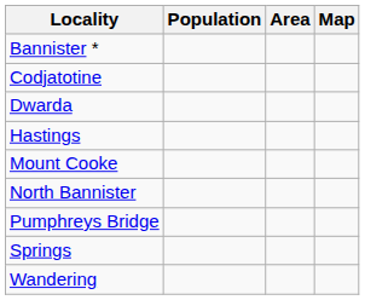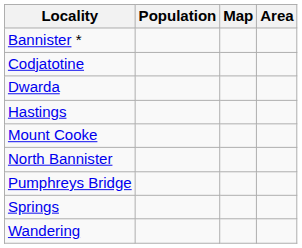columns swapped: Area <-> Map
